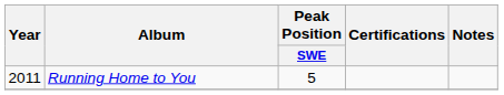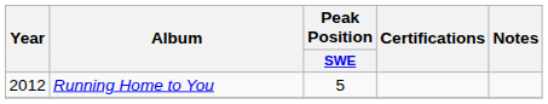Running Home to You | Year: 2011 -> 2012
